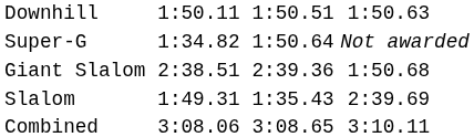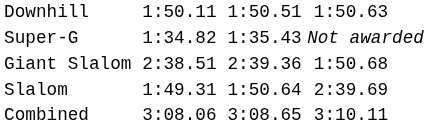Super-G | column 5: 1:50.64 -> 1:35.43
Slalom | column 5: 1:35.43 -> 1:50.64
